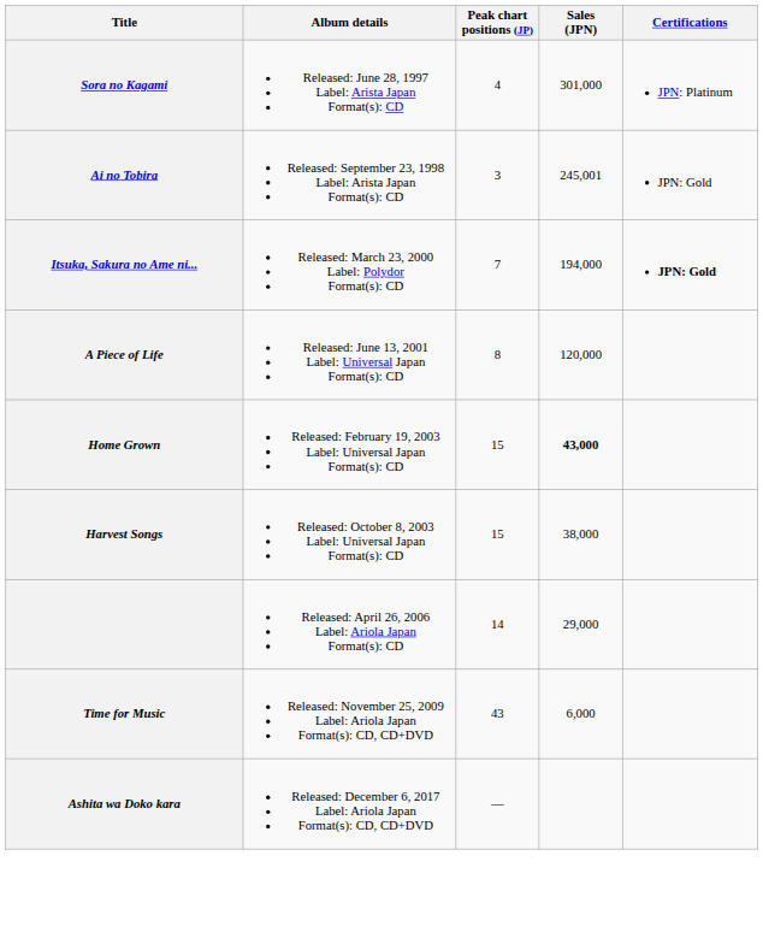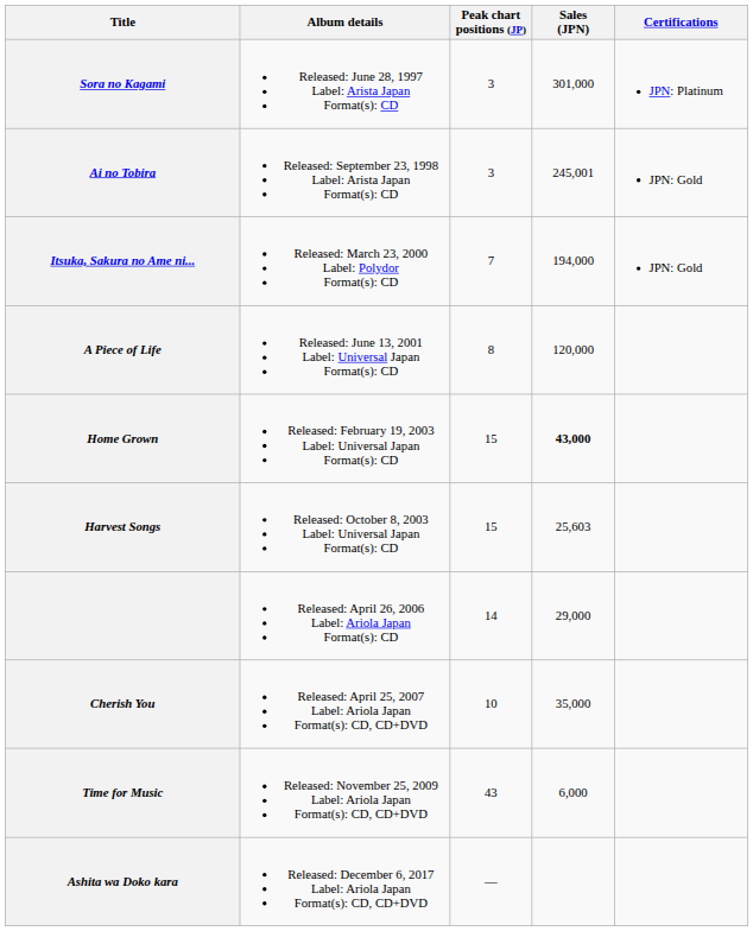Sora no Kagami | Peak chart positions (JP): 4 -> 3
Itsuka, Sakura no Ame ni... | Certifications: bold -> normal
Harvest Songs | Sales (JPN): 38,000 -> 25,603
+ row: Cherish You | Released: April 25, 2007 Label: Ariola Japan Format(s): CD, CD+DVD | 10 | 35,000
